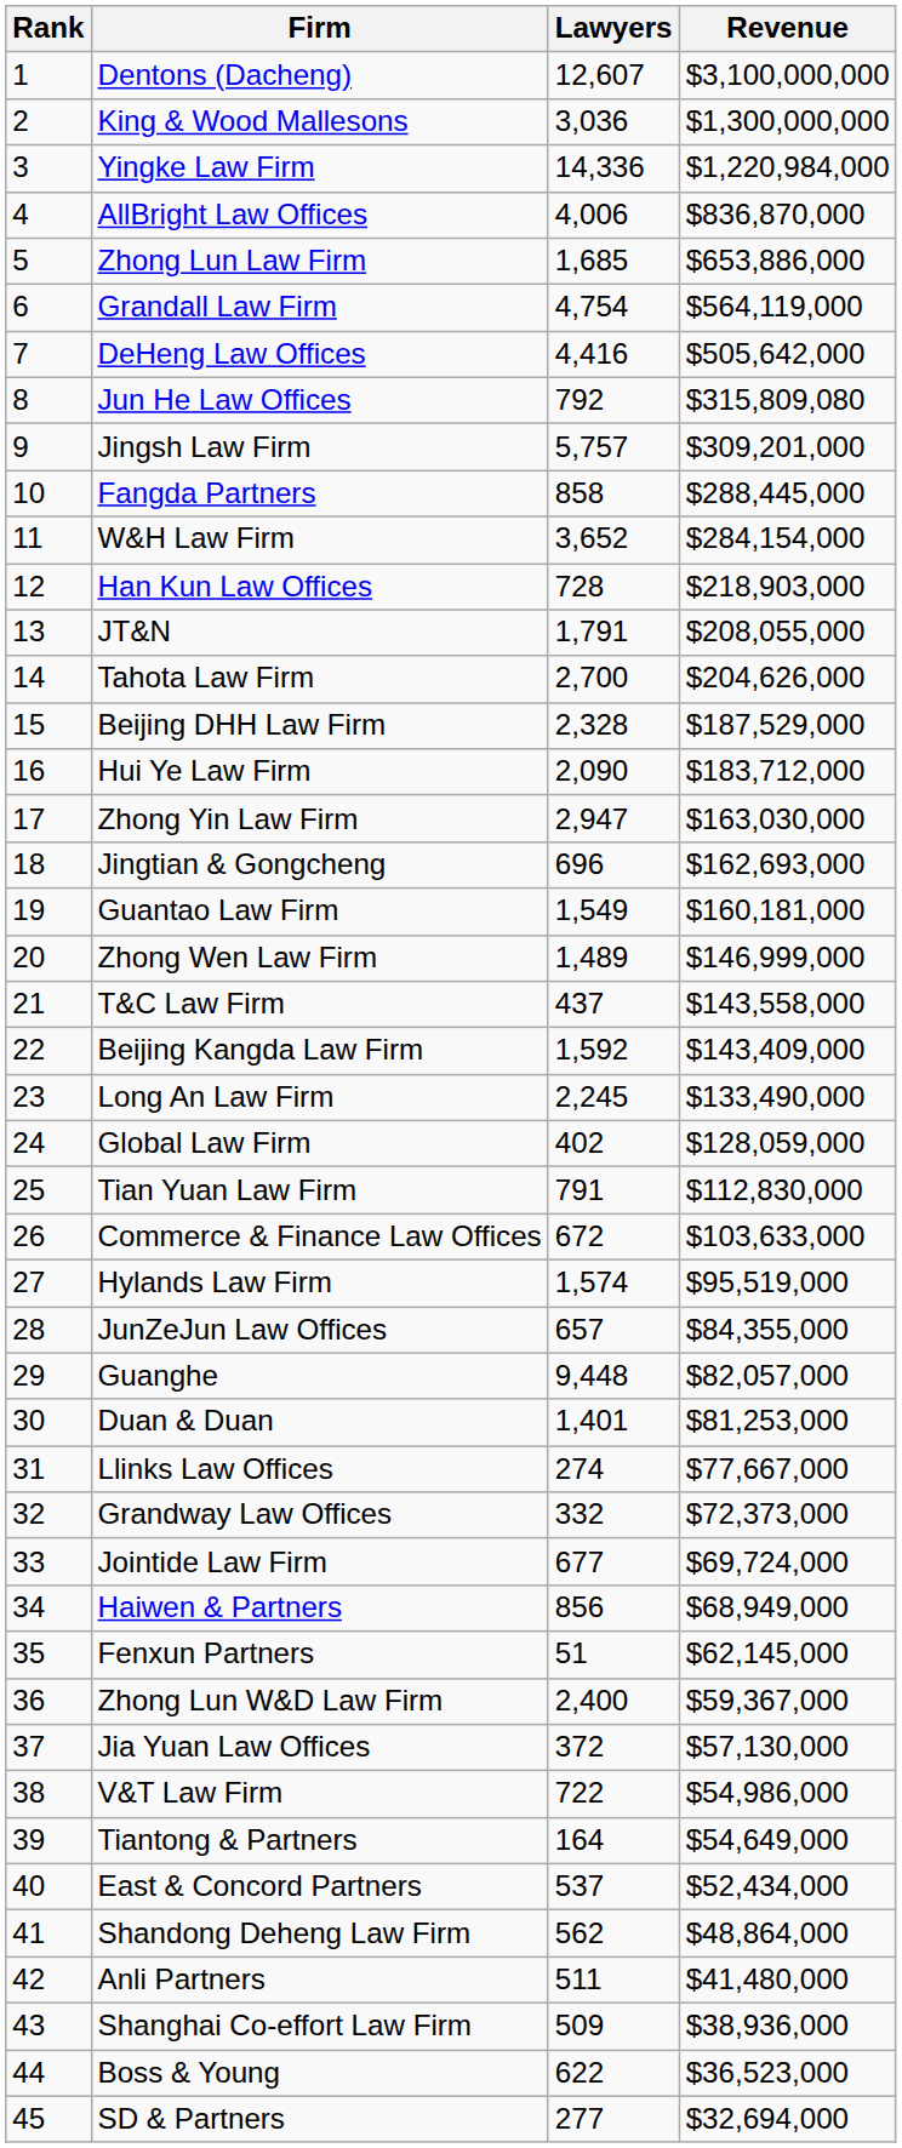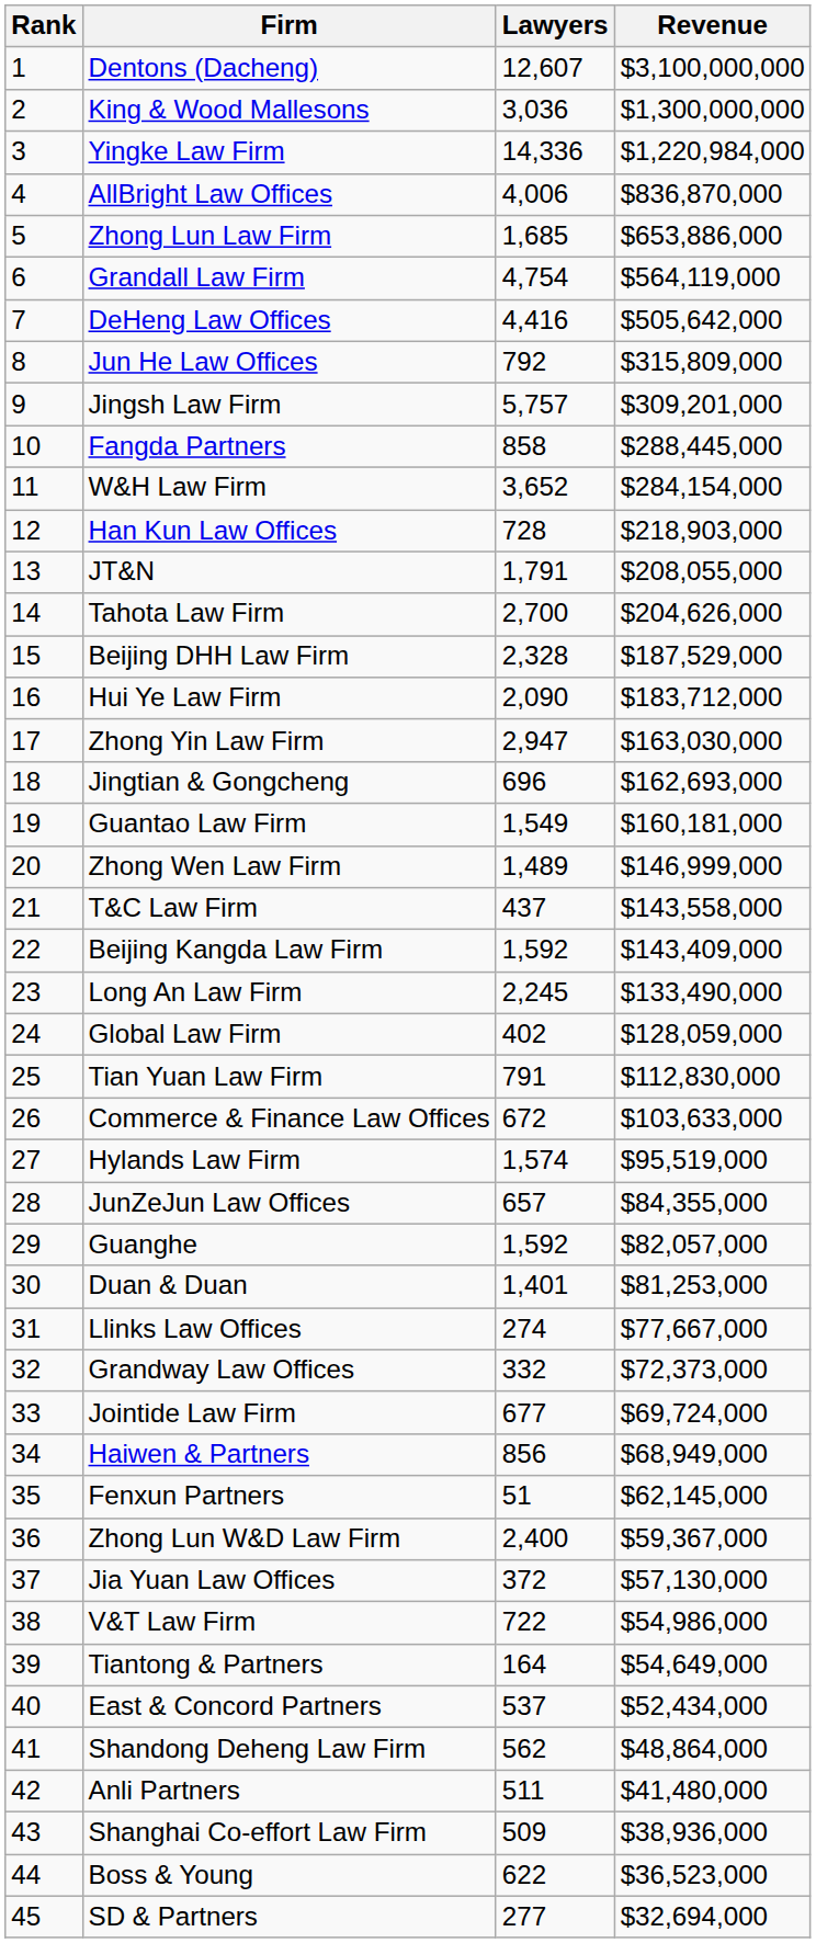Jun He Law Offices | Revenue: $315,809,080 -> $315,809,000
Guanghe | Lawyers: 9,448 -> 1,592
